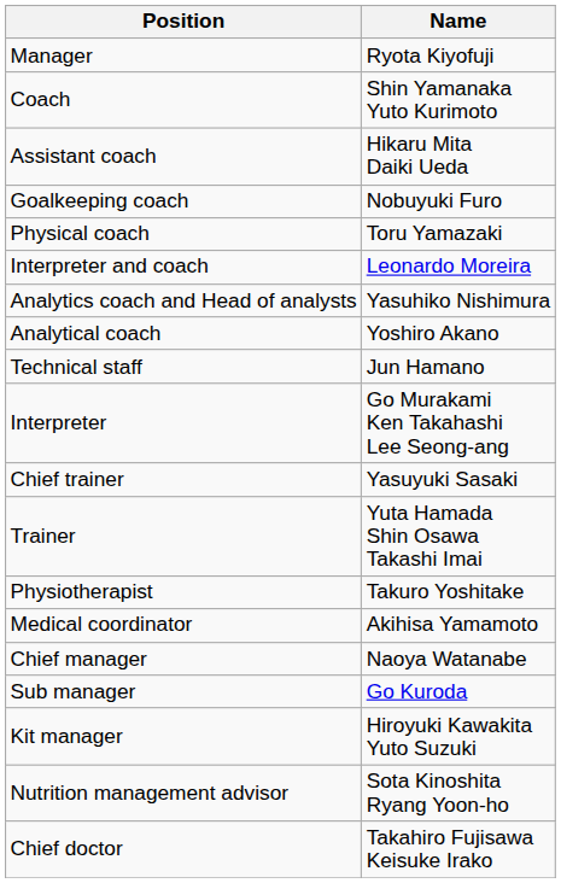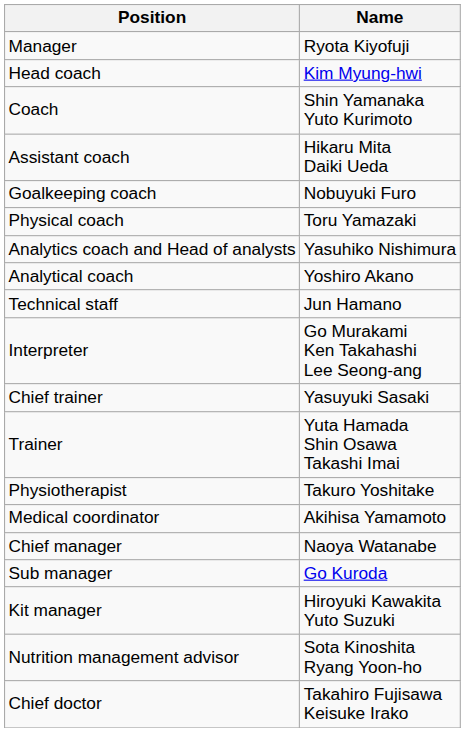+ row: Head coach | Kim Myung-hwi
- row: Interpreter and coach | Leonardo Moreira
